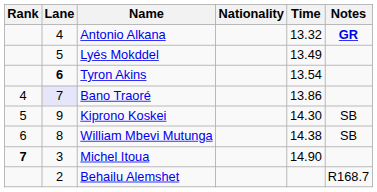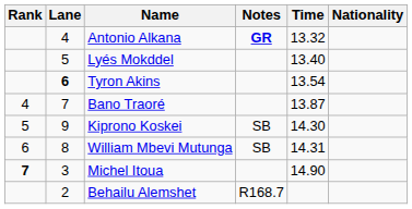columns swapped: Nationality <-> Notes
Lyés Mokddel | Time: 13.49 -> 13.40
Bano Traoré | Lane: lavender background -> no background
Bano Traoré | Time: 13.86 -> 13.87
William Mbevi Mutunga | Time: 14.38 -> 14.31
